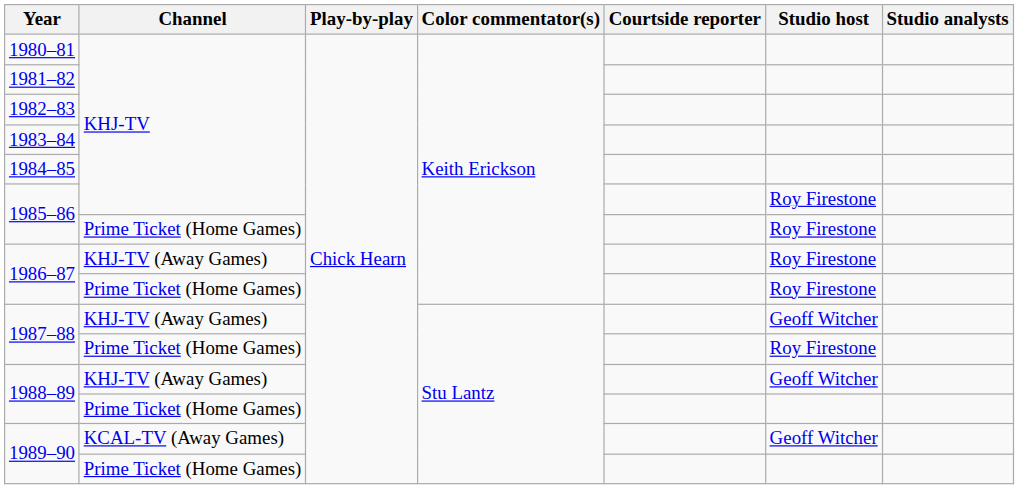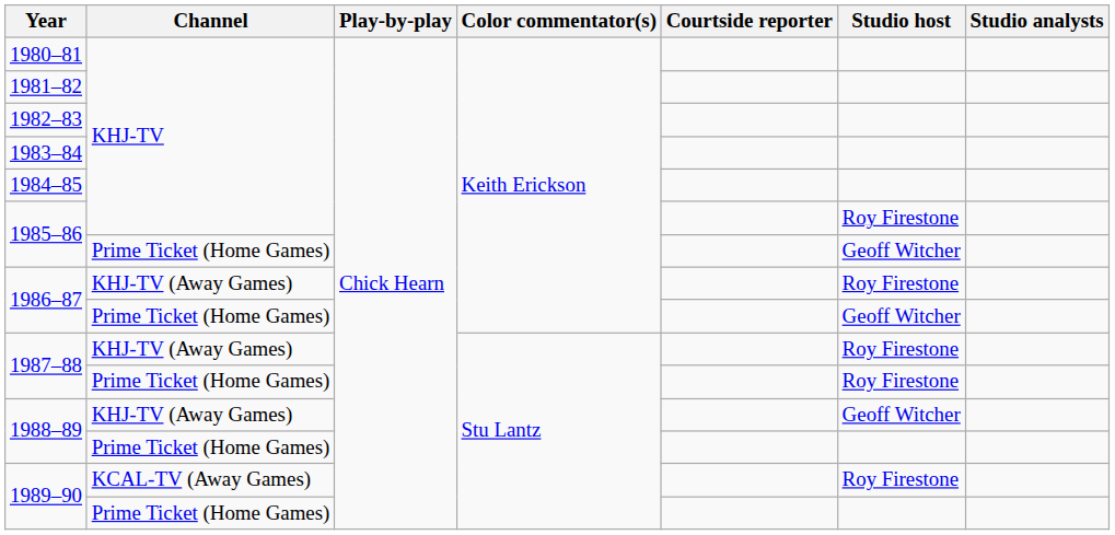1985–86 / Prime Ticket (Home Games) | Studio host: Roy Firestone -> Geoff Witcher
1986–87 / Prime Ticket (Home Games) | Studio host: Roy Firestone -> Geoff Witcher
1987–88 / KHJ-TV (Away Games) | Studio host: Geoff Witcher -> Roy Firestone
1989–90 / KCAL-TV (Away Games) | Studio host: Geoff Witcher -> Roy Firestone
